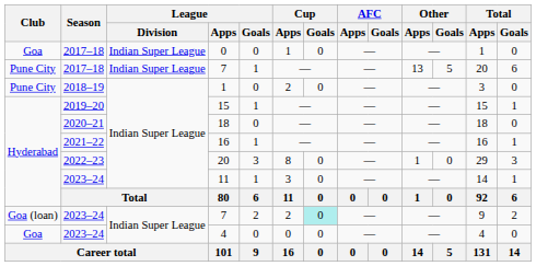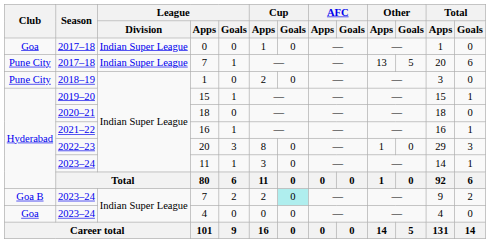2023–24 / 7 | Club: Goa (loan) -> Goa B
